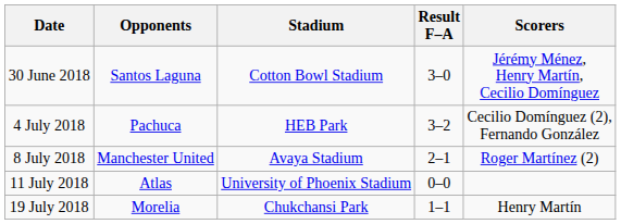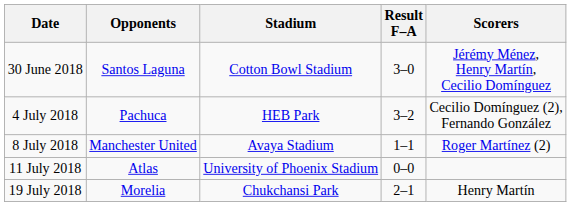8 July 2018 | Result F–A: 2–1 -> 1–1
19 July 2018 | Result F–A: 1–1 -> 2–1
